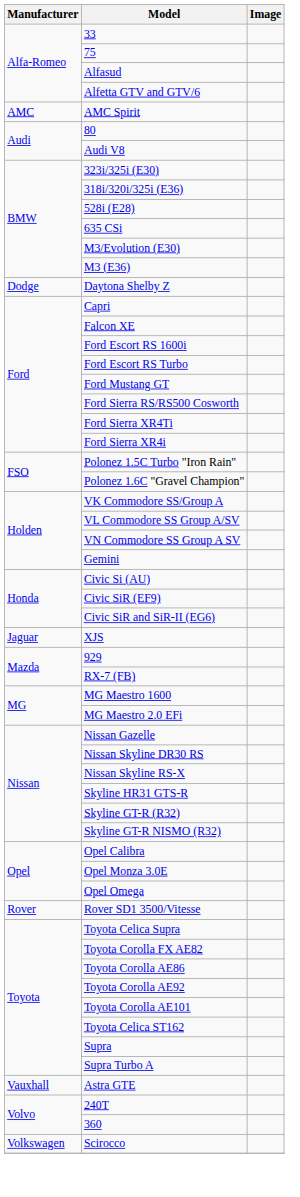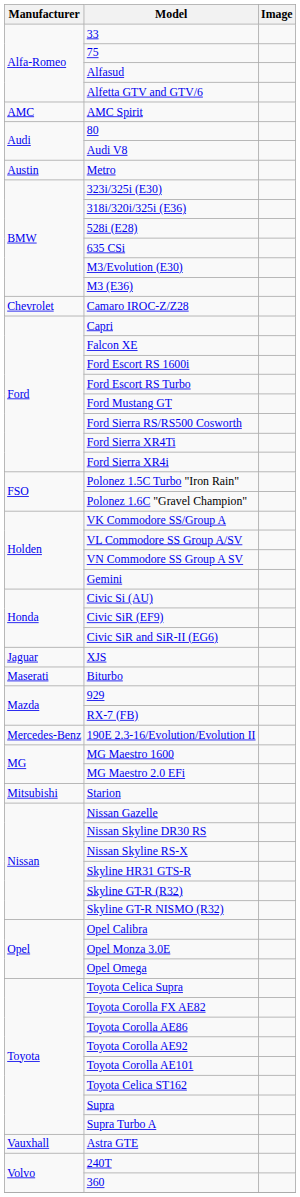+ row: Austin | Metro
+ row: Chevrolet | Camaro IROC-Z/Z28
- row: Dodge | Daytona Shelby Z
+ row: Maserati | Biturbo
+ row: Mercedes-Benz | 190E 2.3-16/Evolution/Evolution II
+ row: Mitsubishi | Starion
- row: Rover | Rover SD1 3500/Vitesse
- row: Volkswagen | Scirocco
